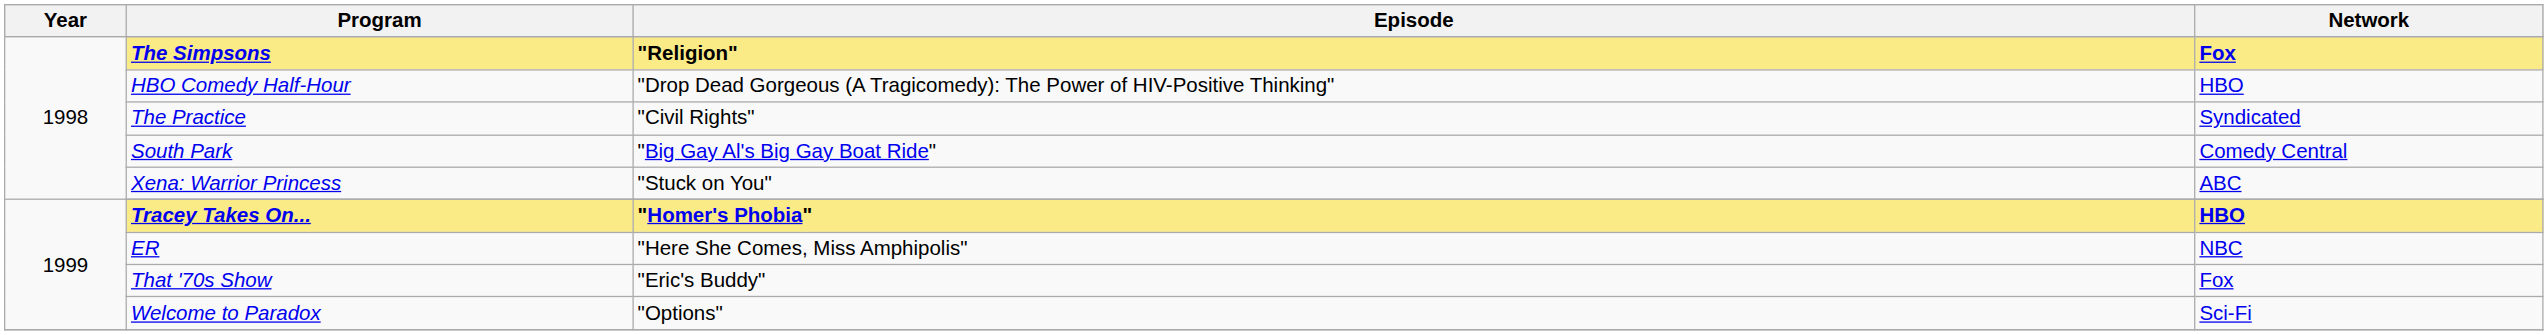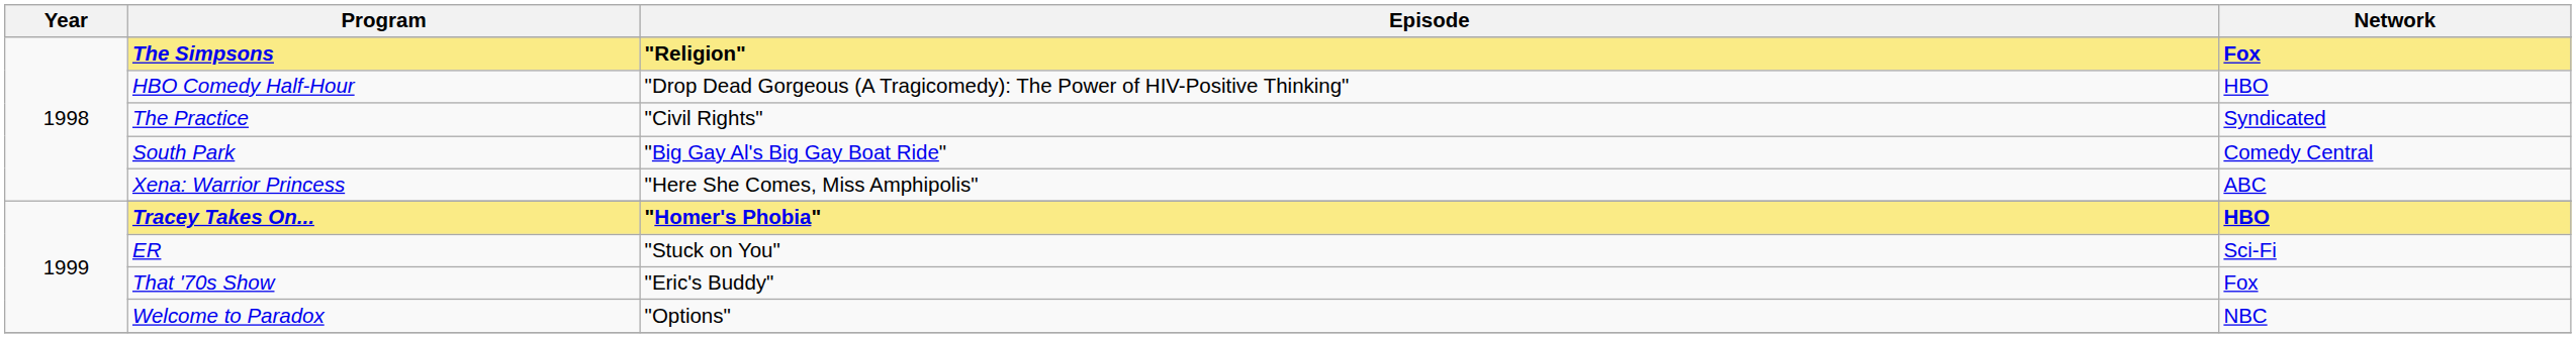Xena: Warrior Princess | Episode: "Stuck on You" -> "Here She Comes, Miss Amphipolis"
ER | Episode: "Here She Comes, Miss Amphipolis" -> "Stuck on You"
ER | Network: NBC -> Sci-Fi
Welcome to Paradox | Network: Sci-Fi -> NBC
